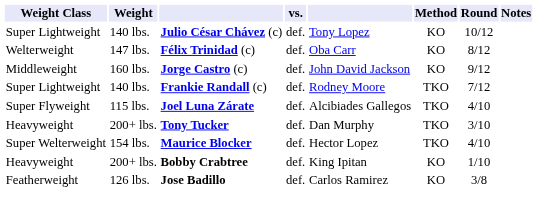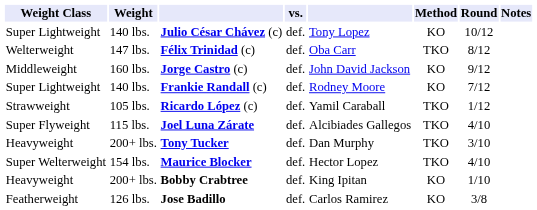Félix Trinidad (c) | Method: KO -> TKO
Frankie Randall (c) | Method: TKO -> KO
+ row: Strawweight | 105 lbs. | Ricardo López (c) | def. | Yamil Caraball | TKO | 1/12
